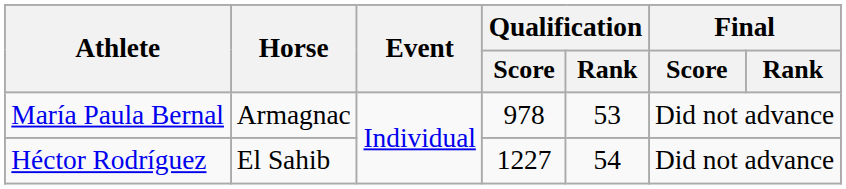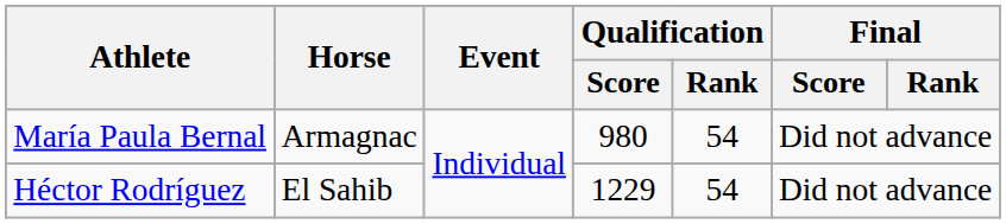María Paula Bernal | Qualification / Score: 978 -> 980
María Paula Bernal | Qualification / Rank: 53 -> 54
Héctor Rodríguez | Qualification / Score: 1227 -> 1229
